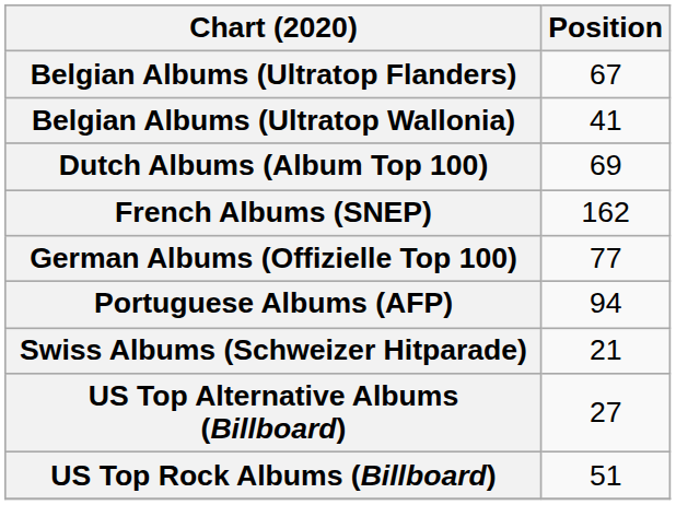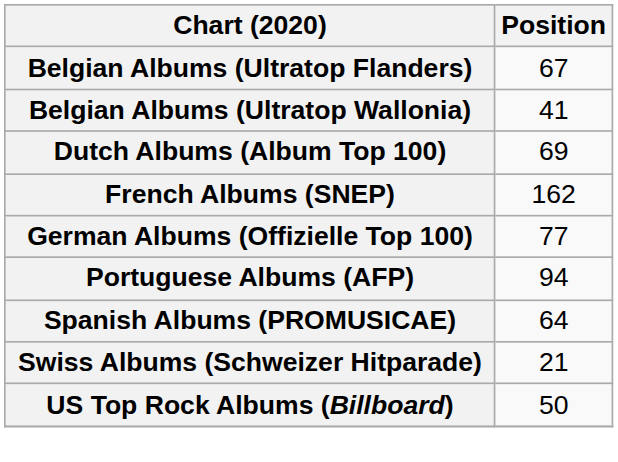+ row: Spanish Albums (PROMUSICAE) | 64
- row: US Top Alternative Albums (Billboard) | 27
US Top Rock Albums (Billboard) | Position: 51 -> 50
